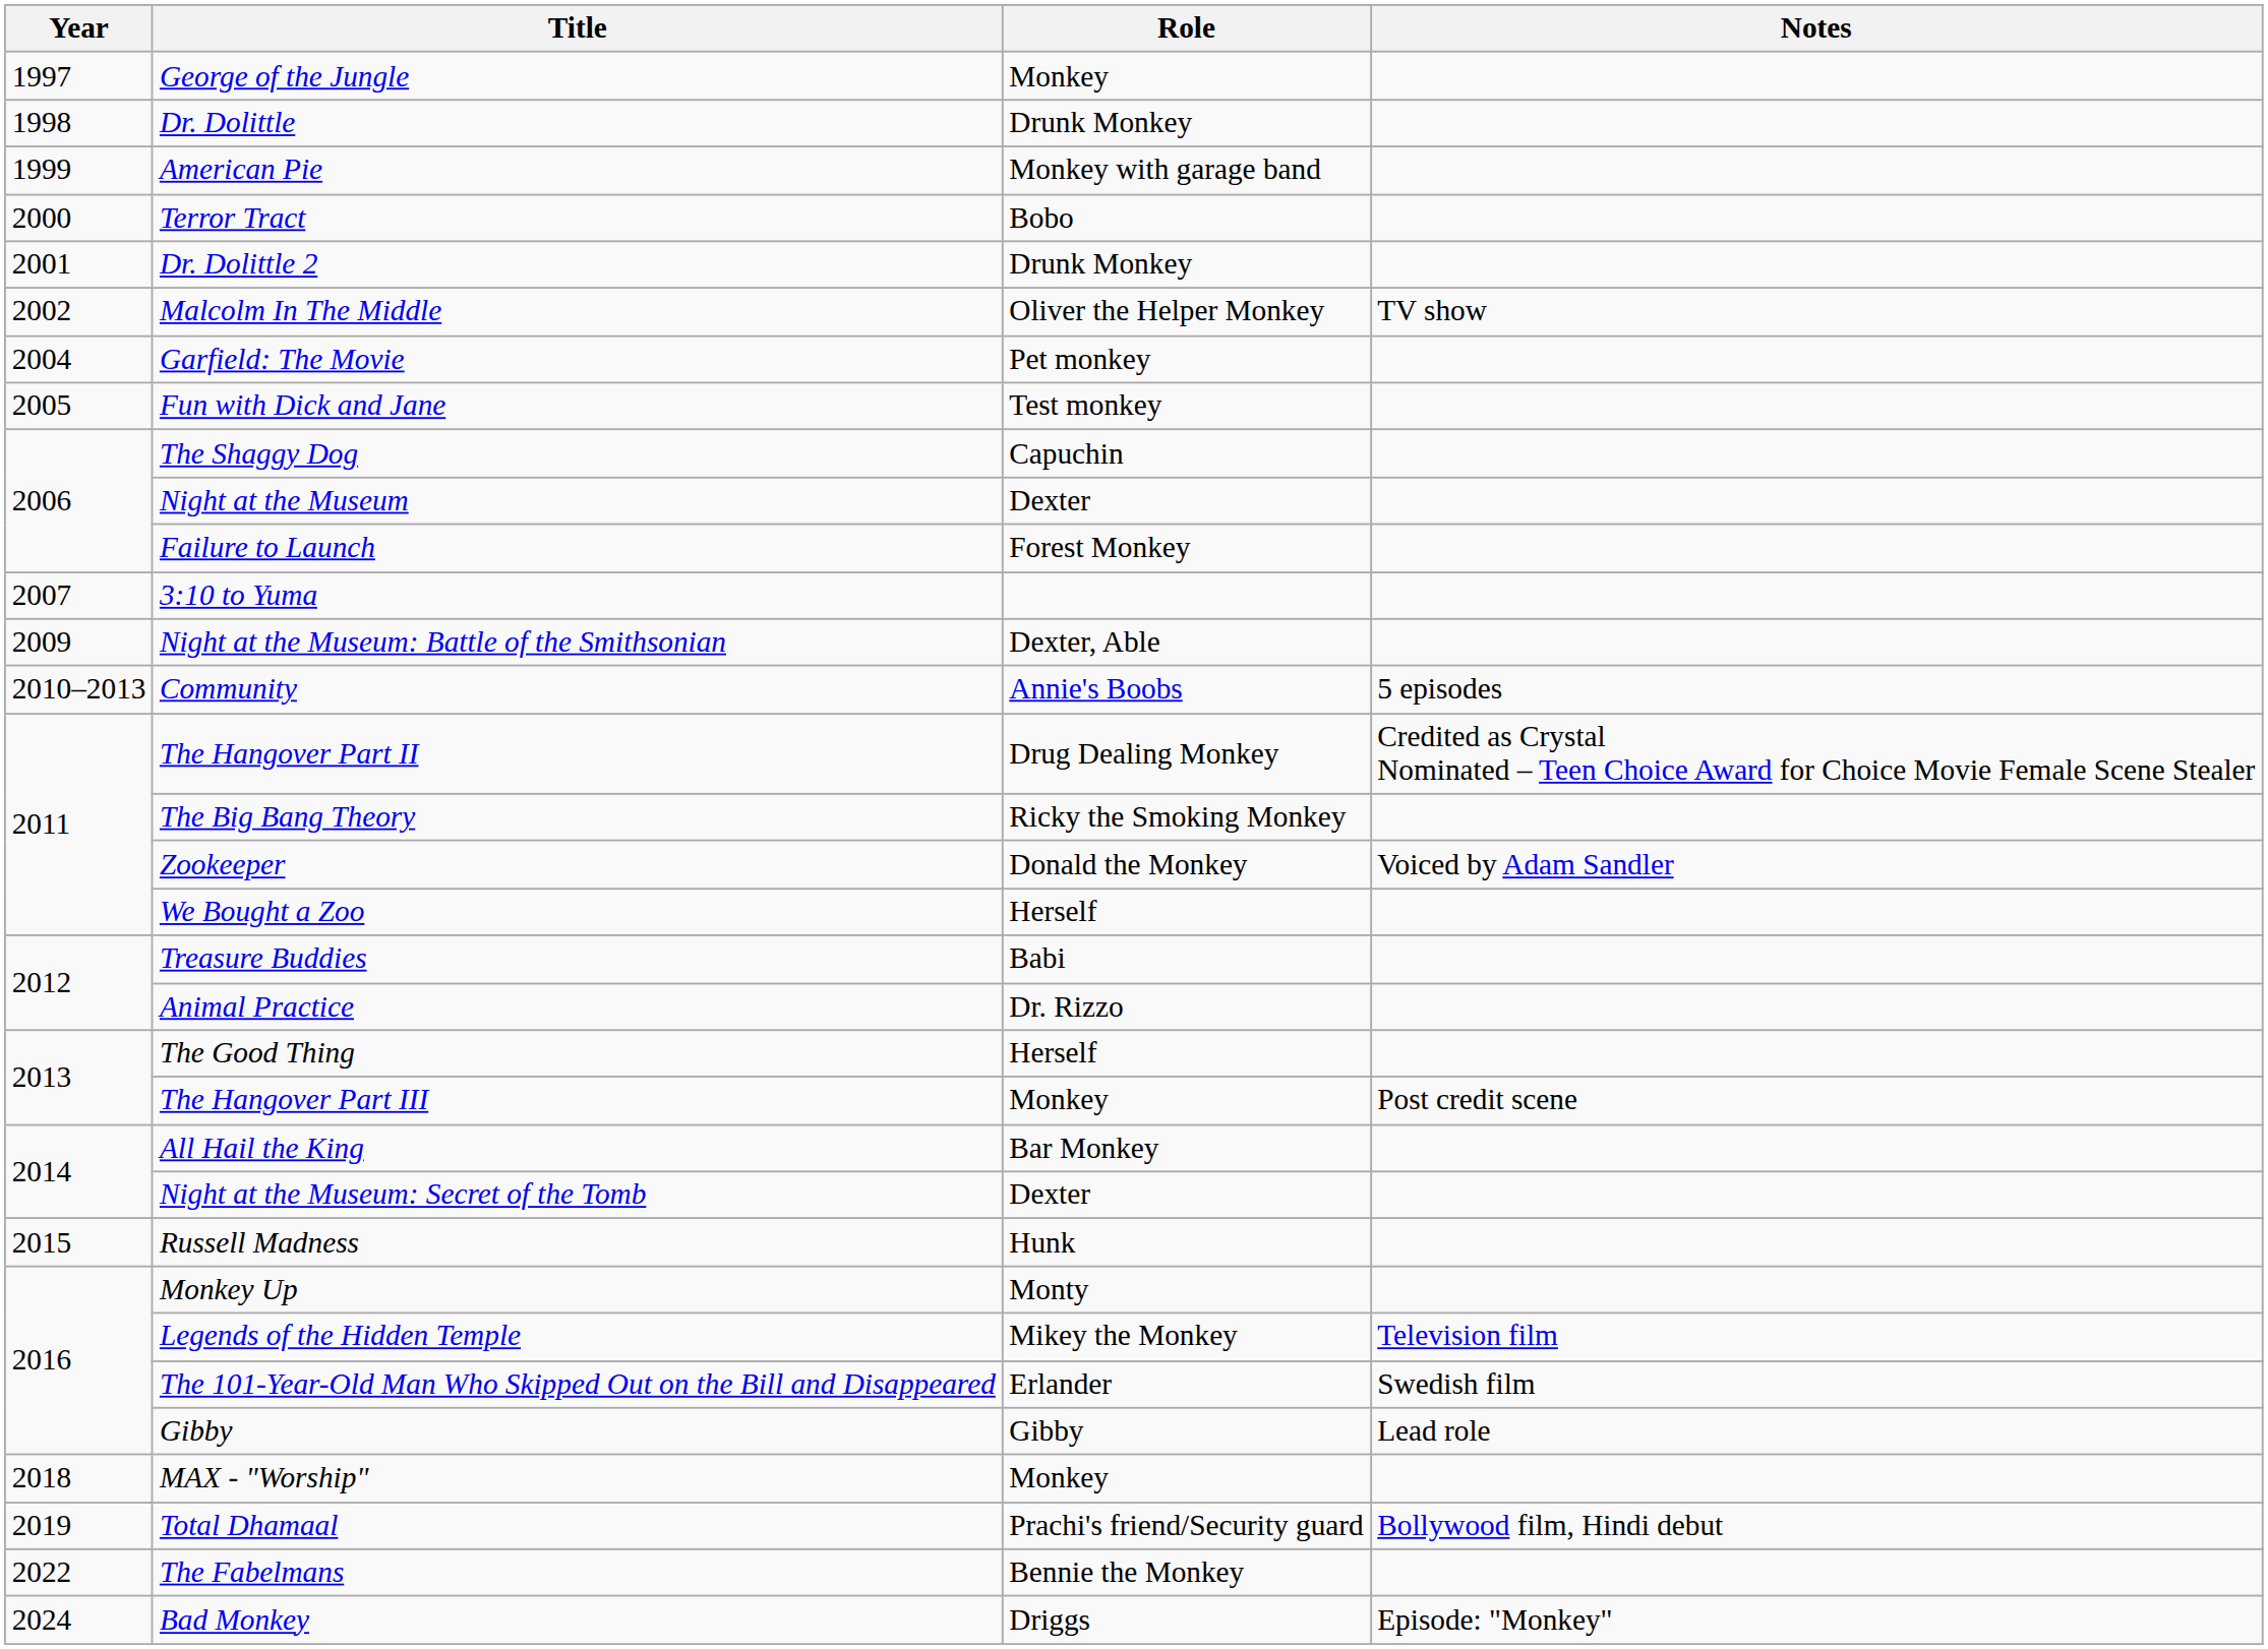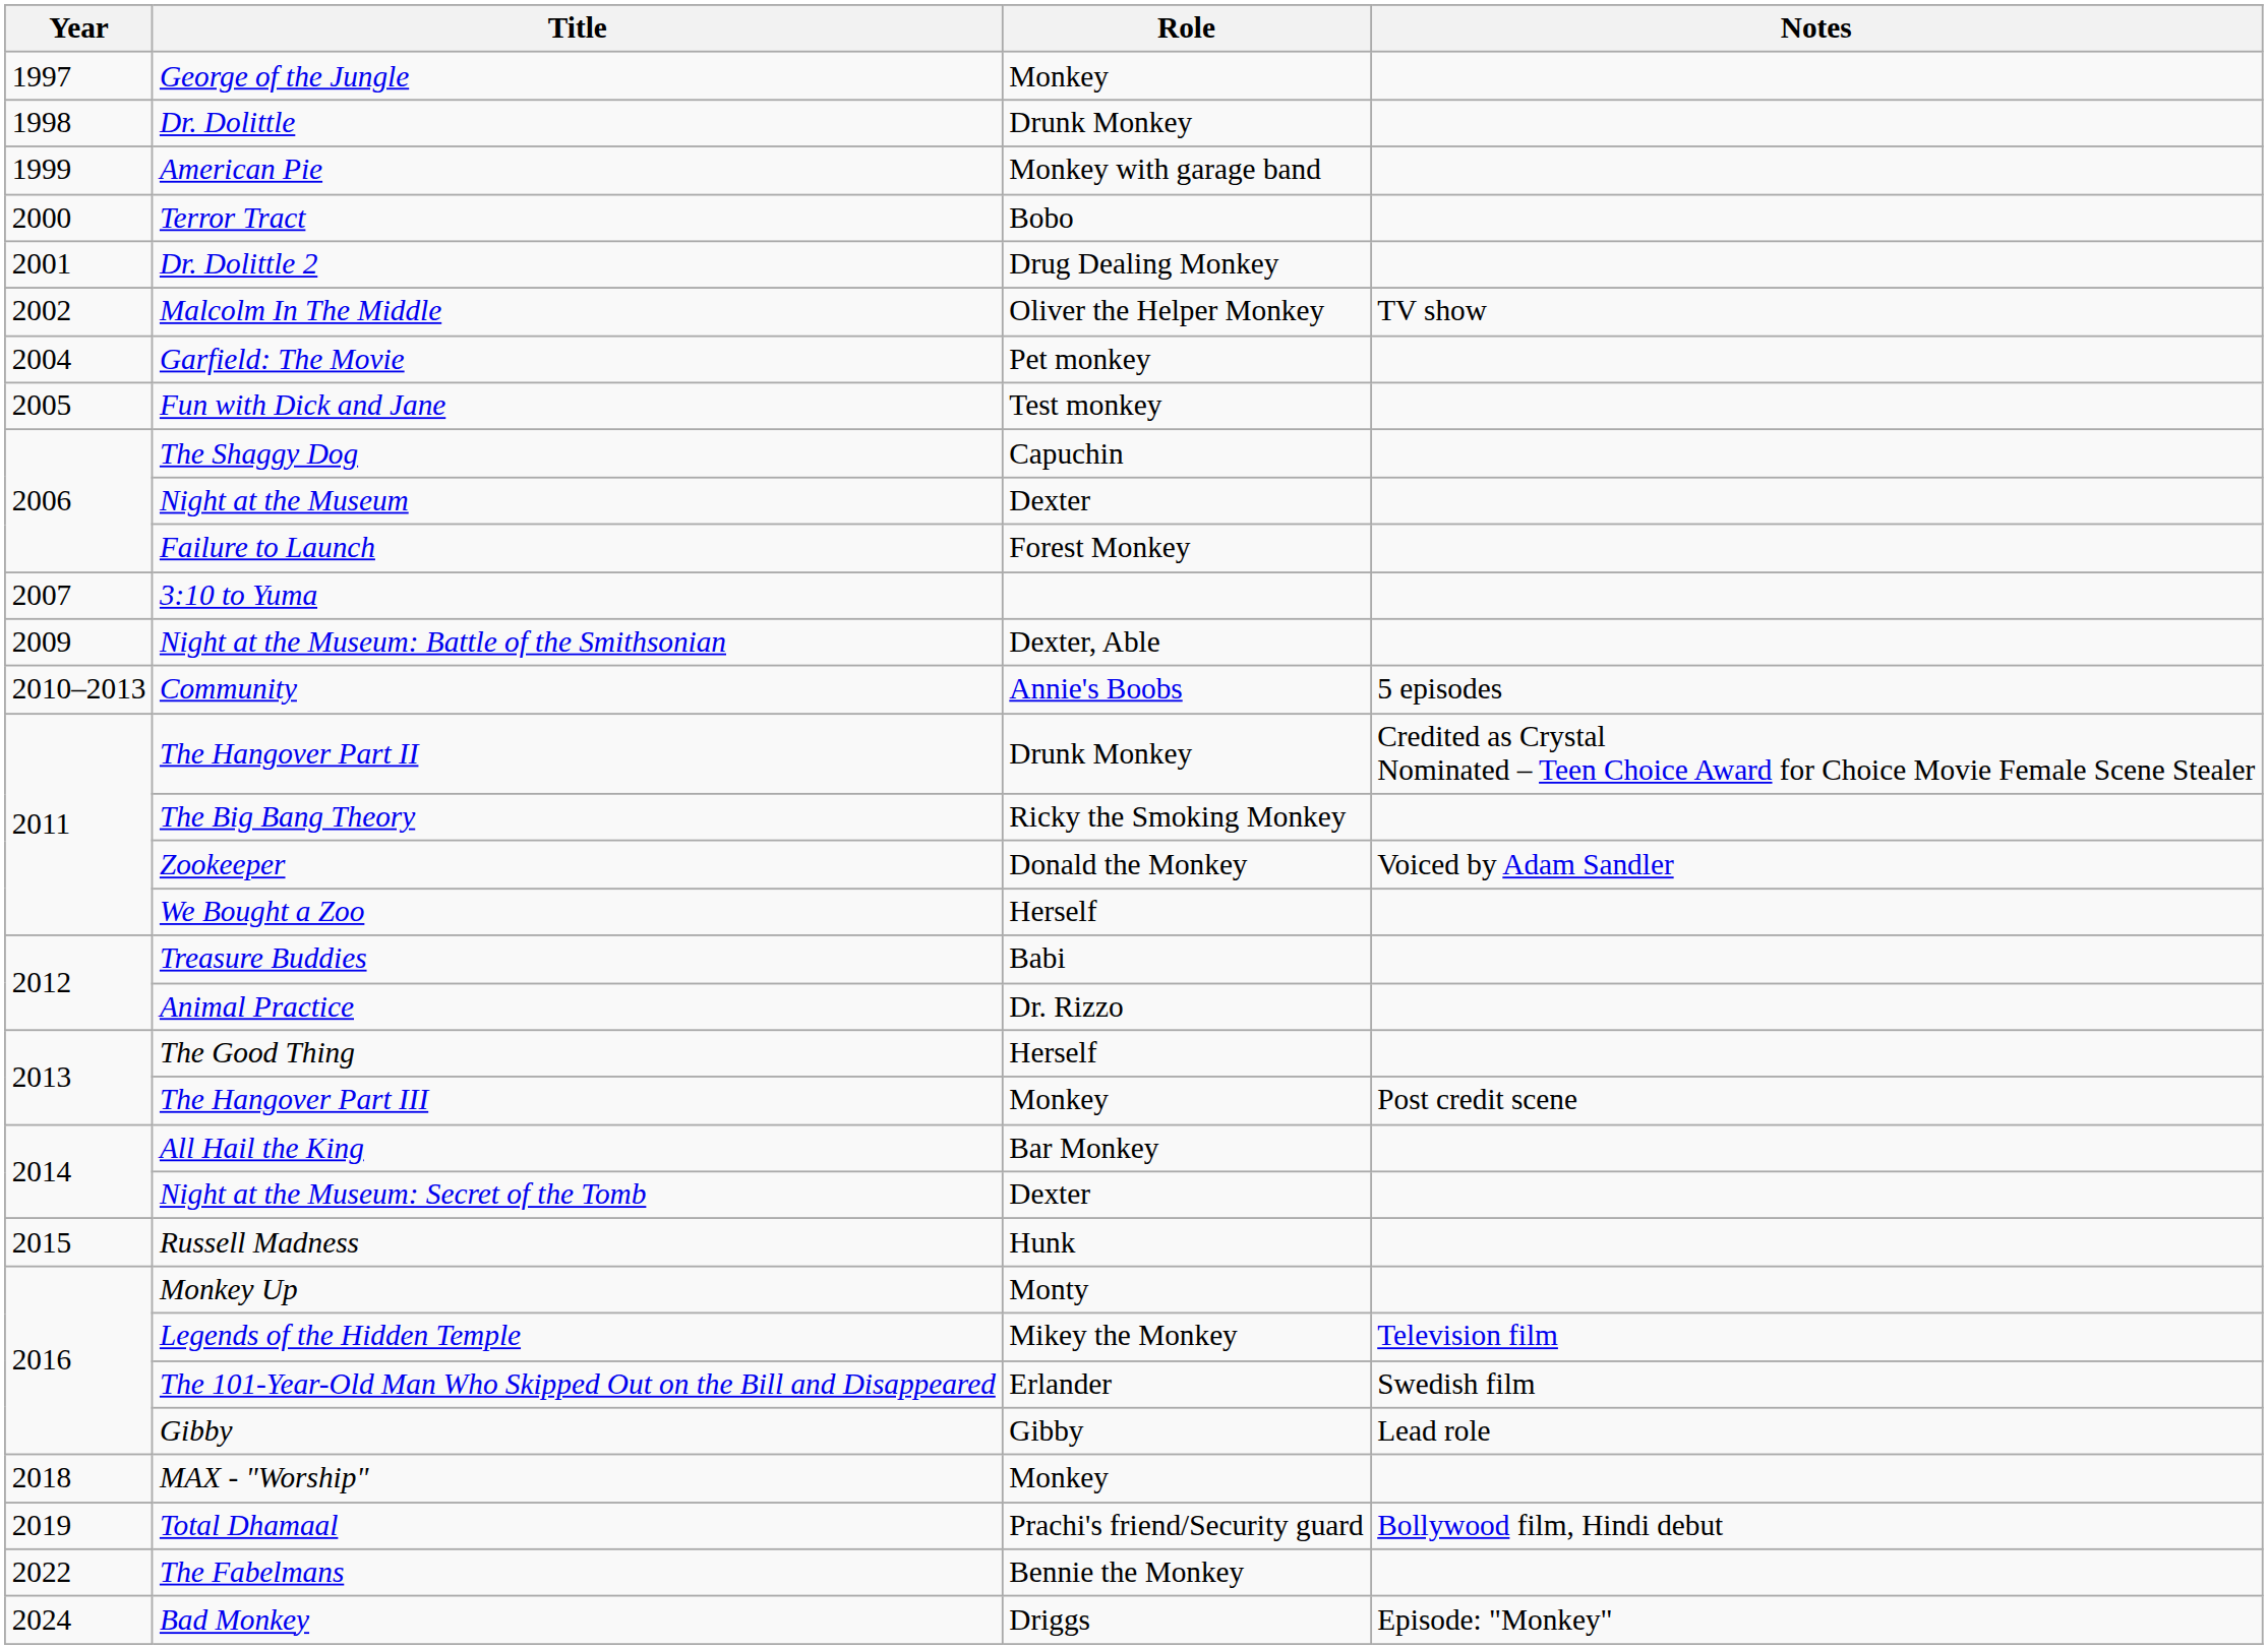Dr. Dolittle 2 | Role: Drunk Monkey -> Drug Dealing Monkey
The Hangover Part II | Role: Drug Dealing Monkey -> Drunk Monkey
